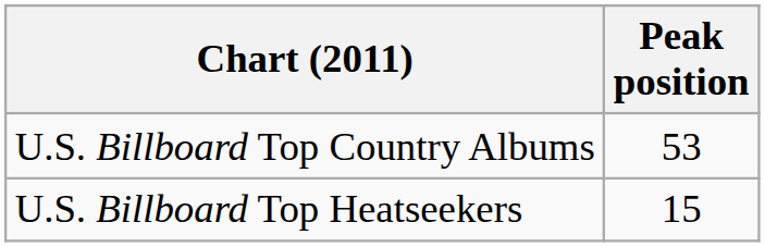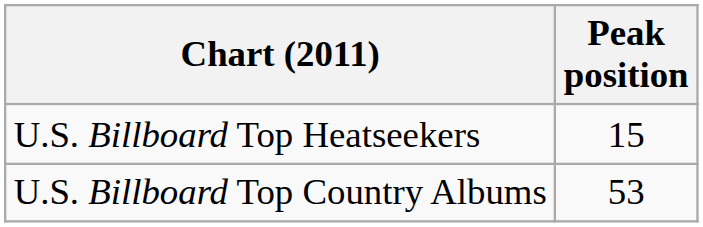rows swapped: U.S. Billboard Top Country Albums <-> U.S. Billboard Top Heatseekers
